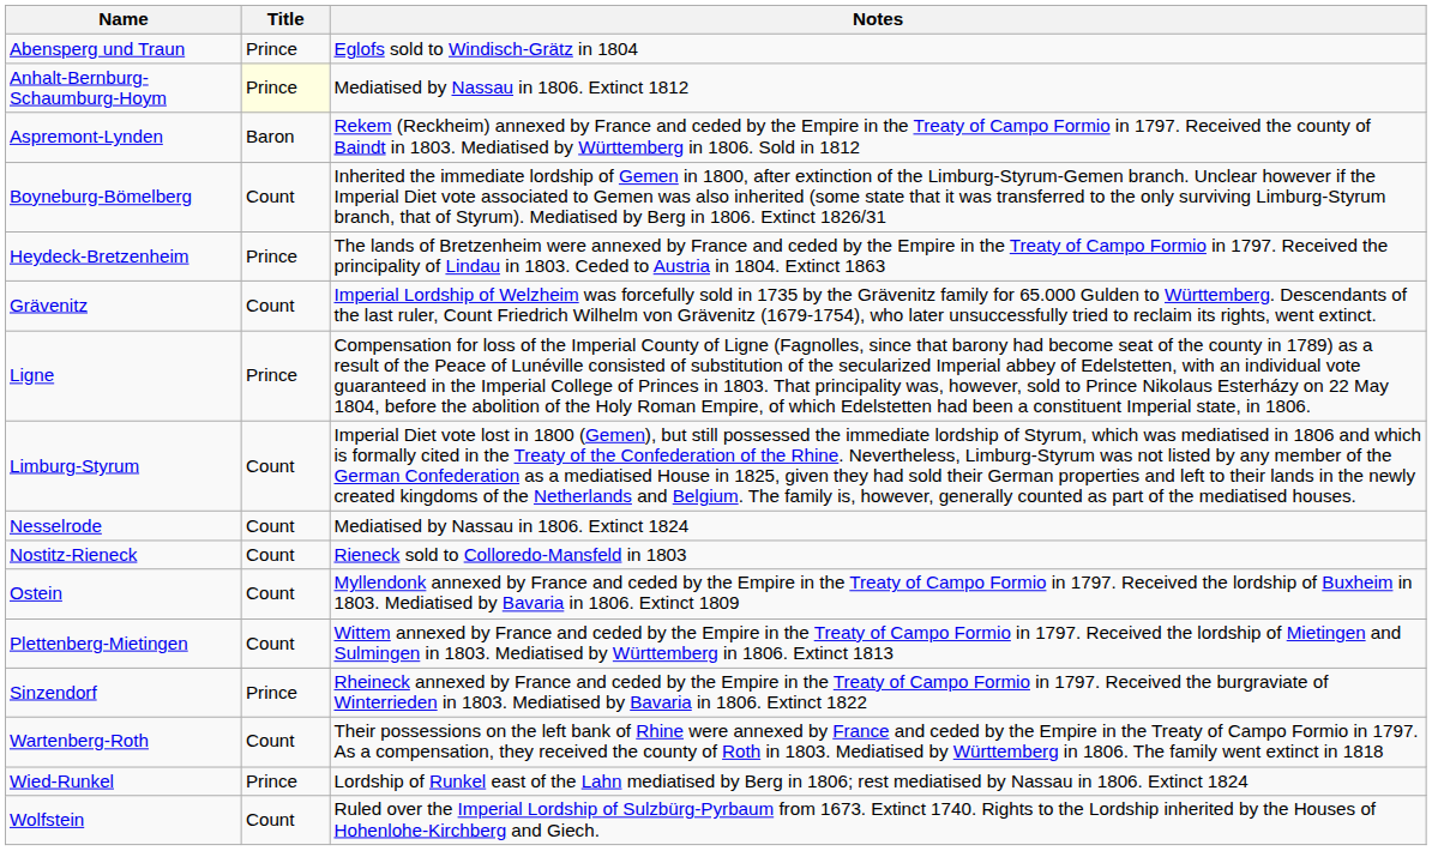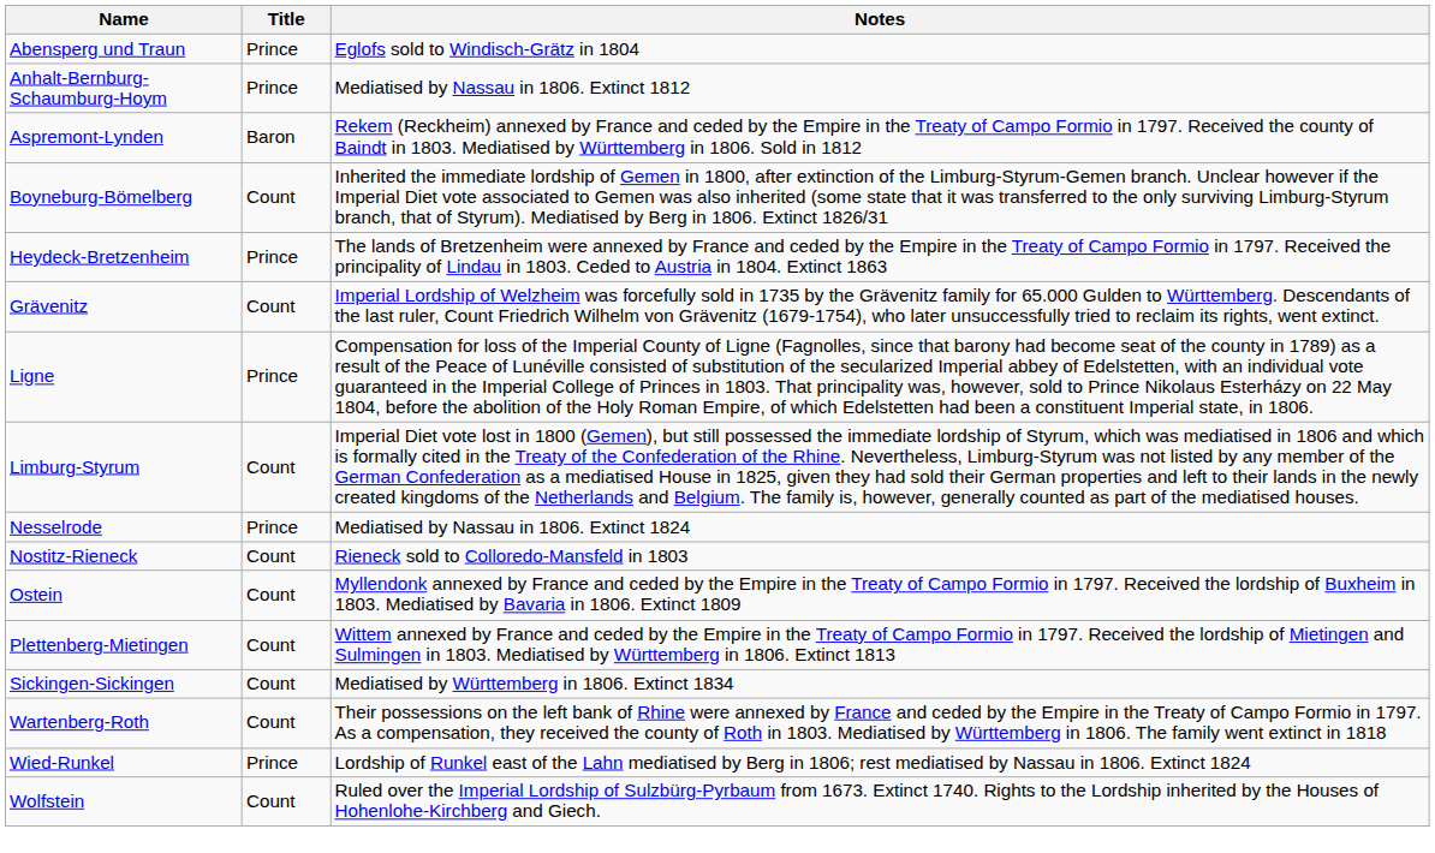Anhalt-Bernburg-Schaumburg-Hoym | Title: lightyellow background -> no background
Nesselrode | Title: Count -> Prince
+ row: Sickingen-Sickingen | Count | Mediatised by Württemberg in 1806. Extinct 1834
- row: Sinzendorf | Prince | Rheineck annexed by France and ceded by the Empire in the Treaty of Campo Formio in 1797. Received the burgraviate of Winterrieden in 1803. Mediatised by Bavaria in 1806. Extinct 1822
